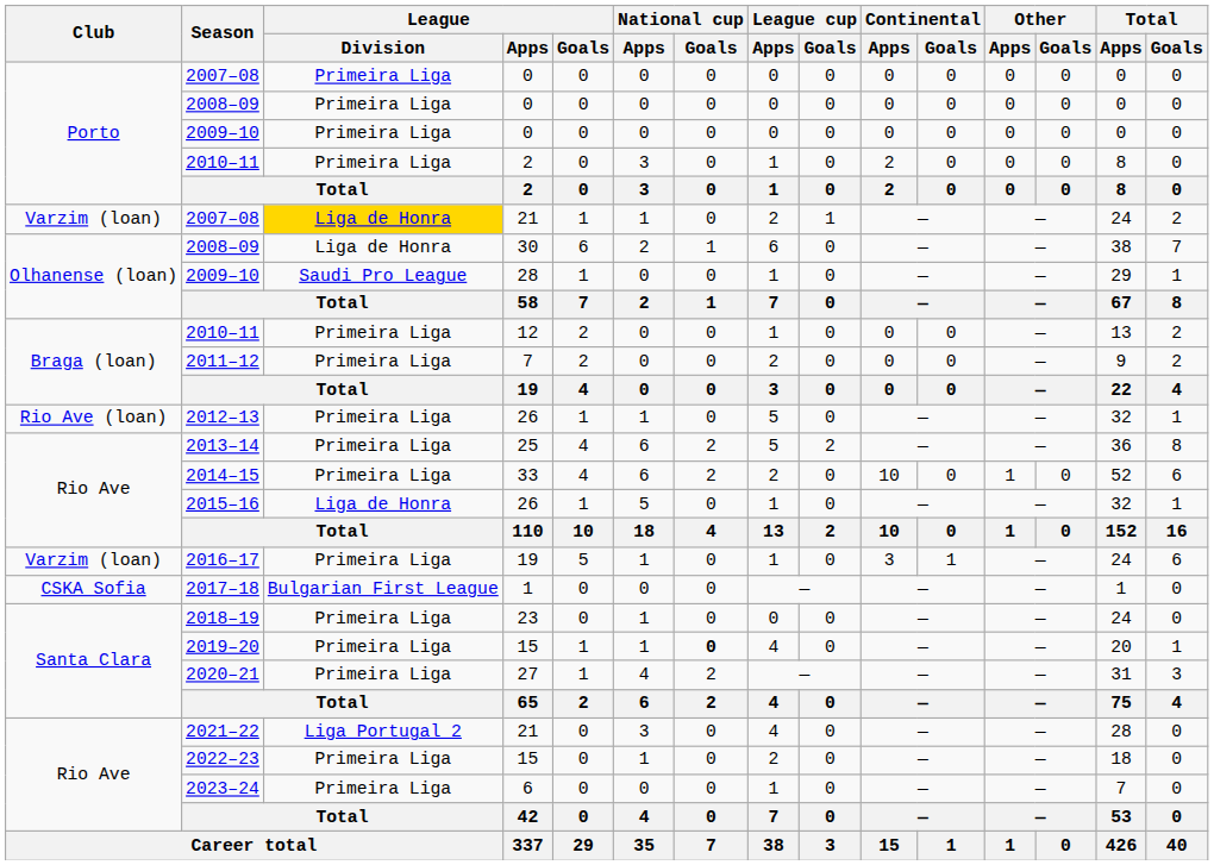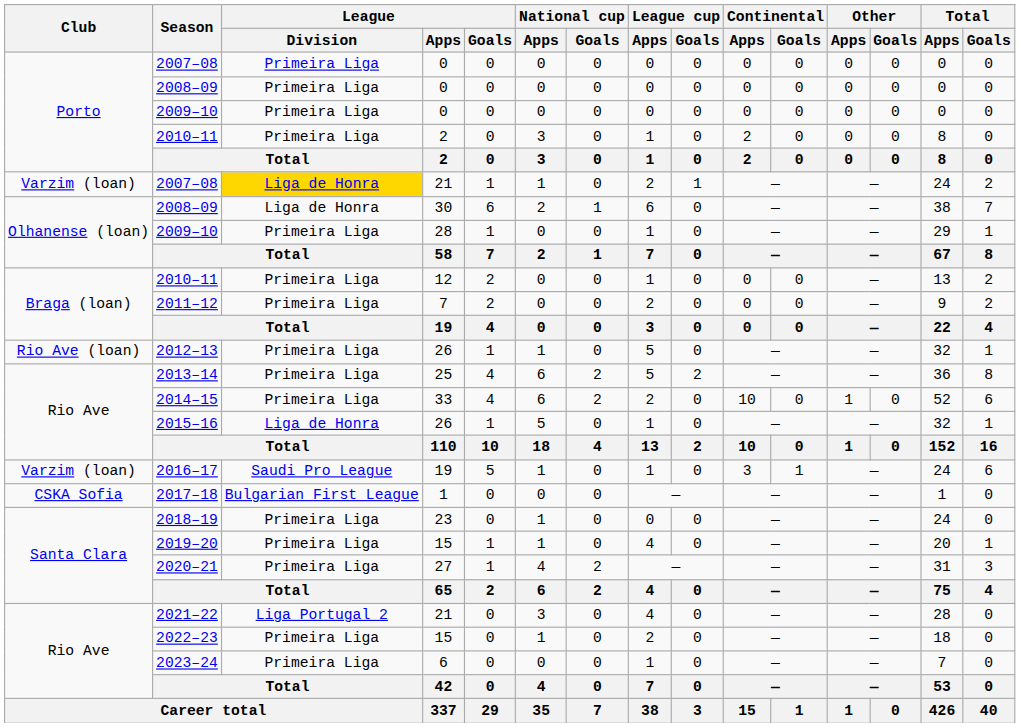2009–10 / 28 | League / Division: Saudi Pro League -> Primeira Liga
2016–17 | League / Division: Primeira Liga -> Saudi Pro League
2019–20 | National cup / Goals: bold -> normal
